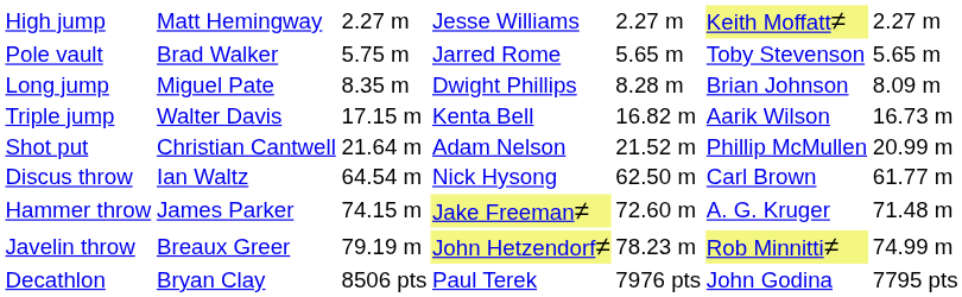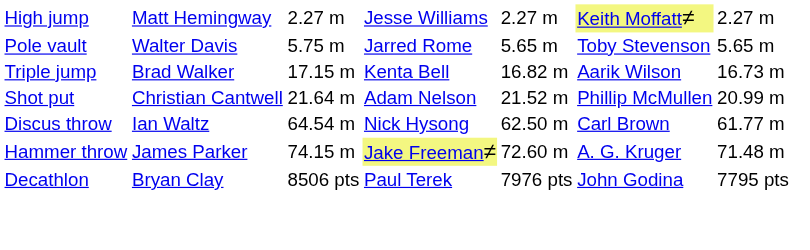Pole vault | column 2: Brad Walker -> Walter Davis
- row: Long jump | Miguel Pate | 8.35 m | Dwight Phillips | 8.28 m | Brian Johnson | 8.09 m
Triple jump | column 2: Walter Davis -> Brad Walker
- row: Javelin throw | Breaux Greer | 79.19 m | John Hetzendorf≠ | 78.23 m | Rob Minnitti≠ | 74.99 m
